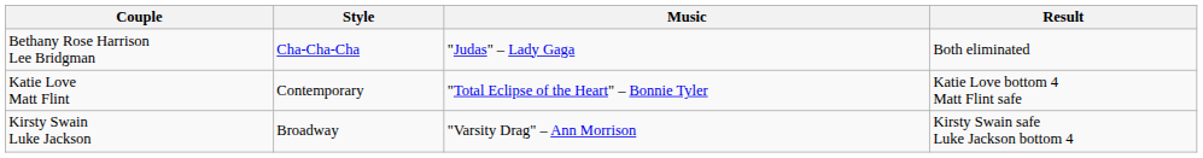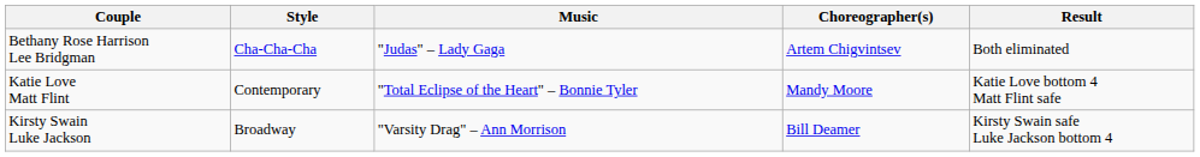+ column: Choreographer(s) | Artem Chigvintsev | Mandy Moore | Bill Deamer
